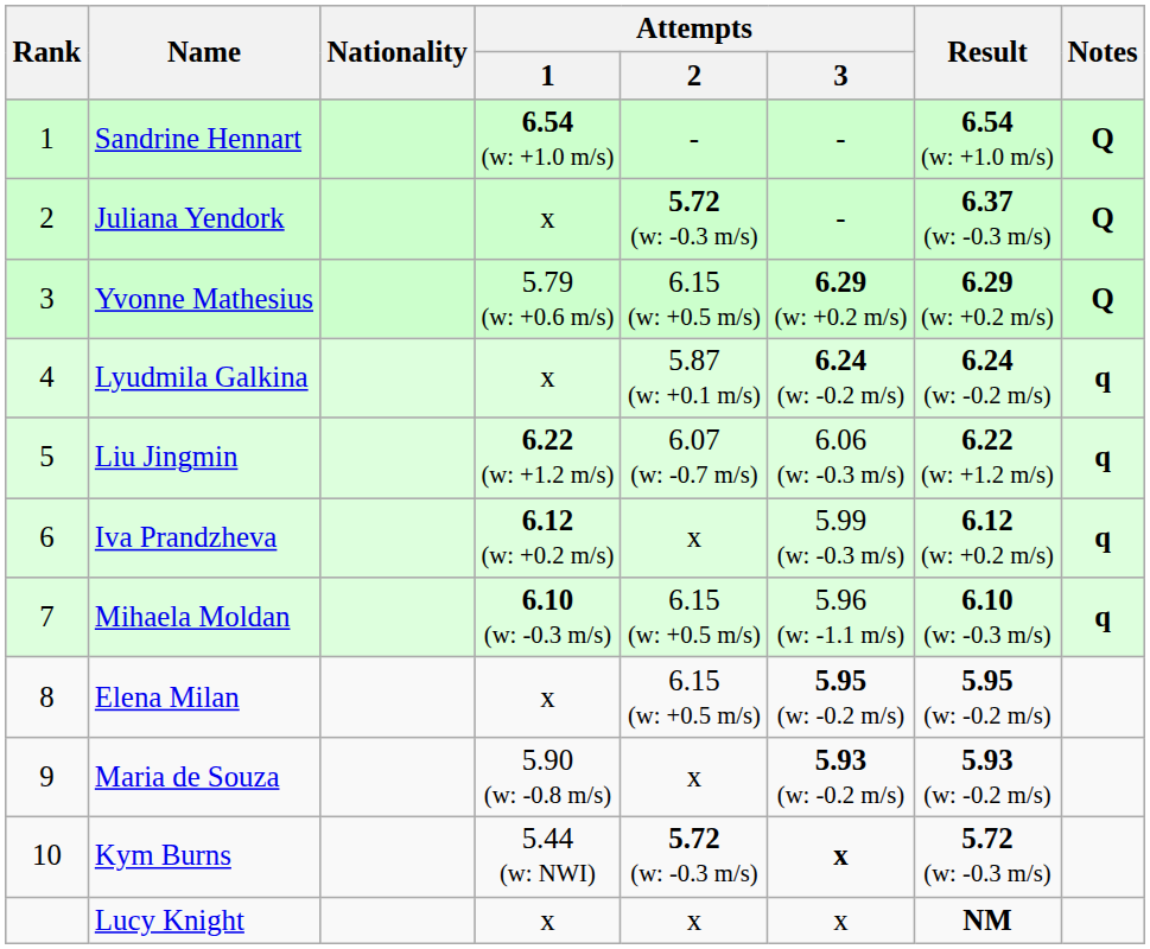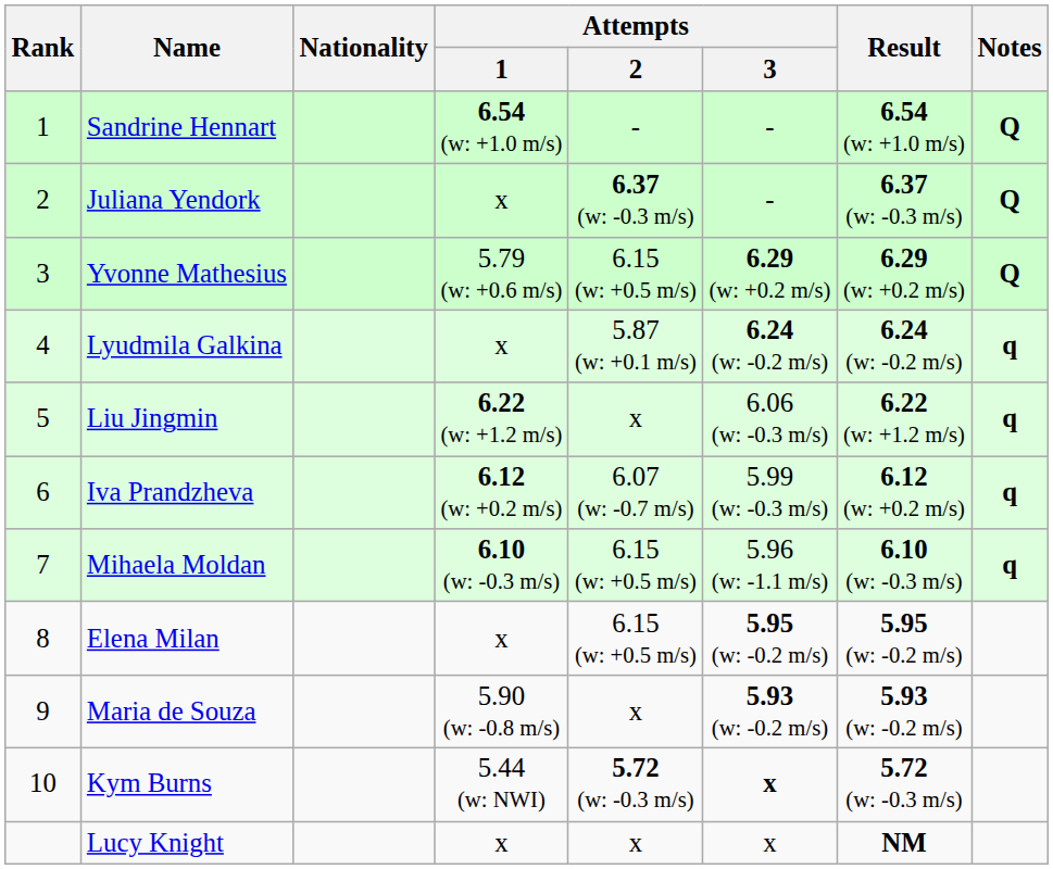Juliana Yendork | Attempts / 2: 5.72 (w: -0.3 m/s) -> 6.37 (w: -0.3 m/s)
Liu Jingmin | Attempts / 2: 6.07 (w: -0.7 m/s) -> x
Iva Prandzheva | Attempts / 2: x -> 6.07 (w: -0.7 m/s)
